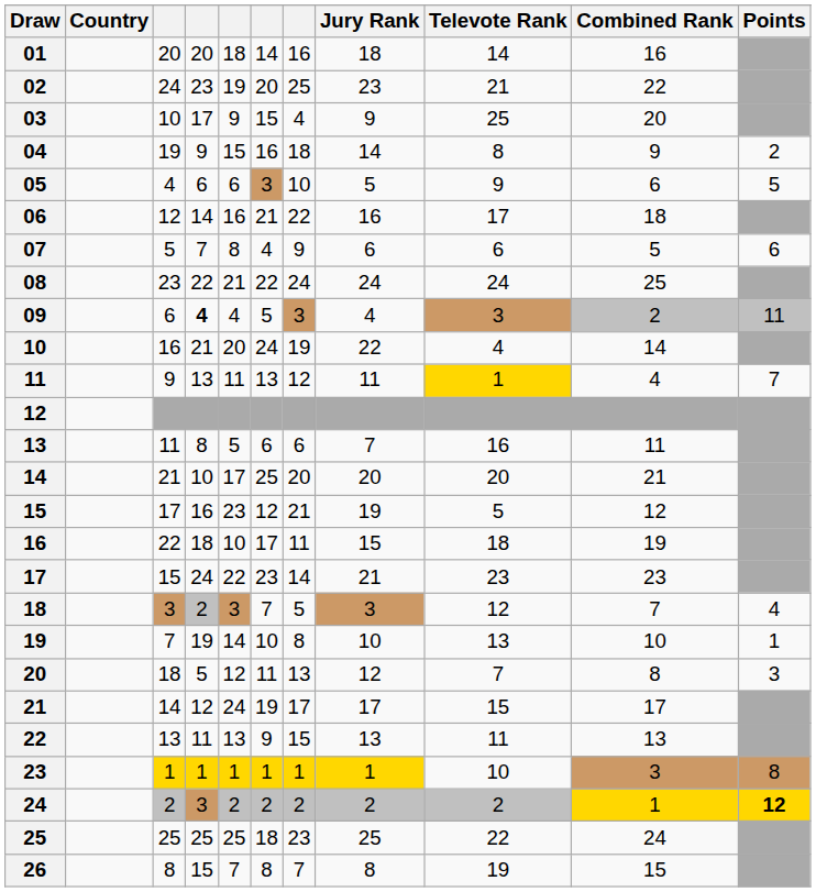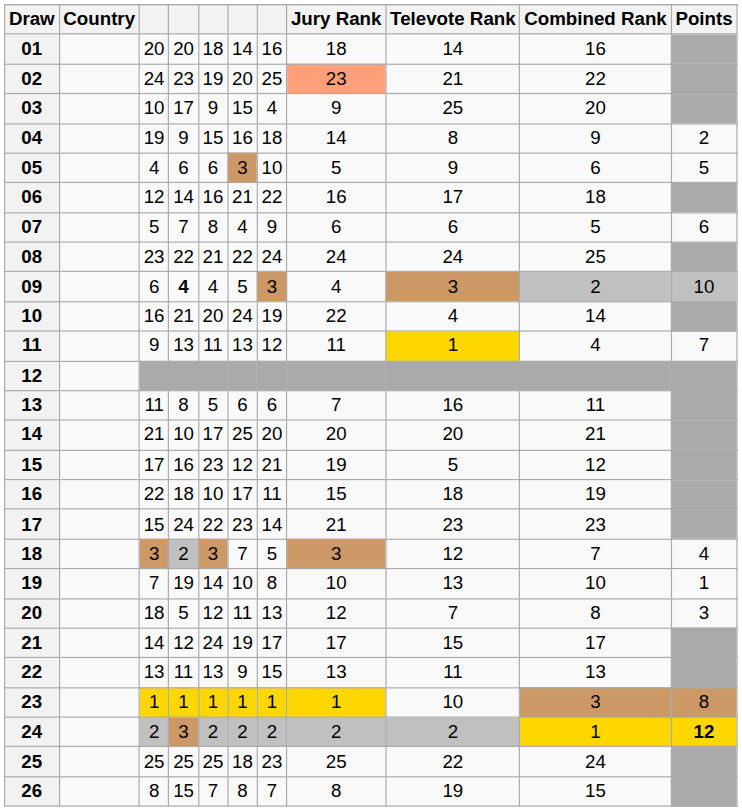02 | Jury Rank: no background -> lightsalmon background
09 | Points: 11 -> 10
